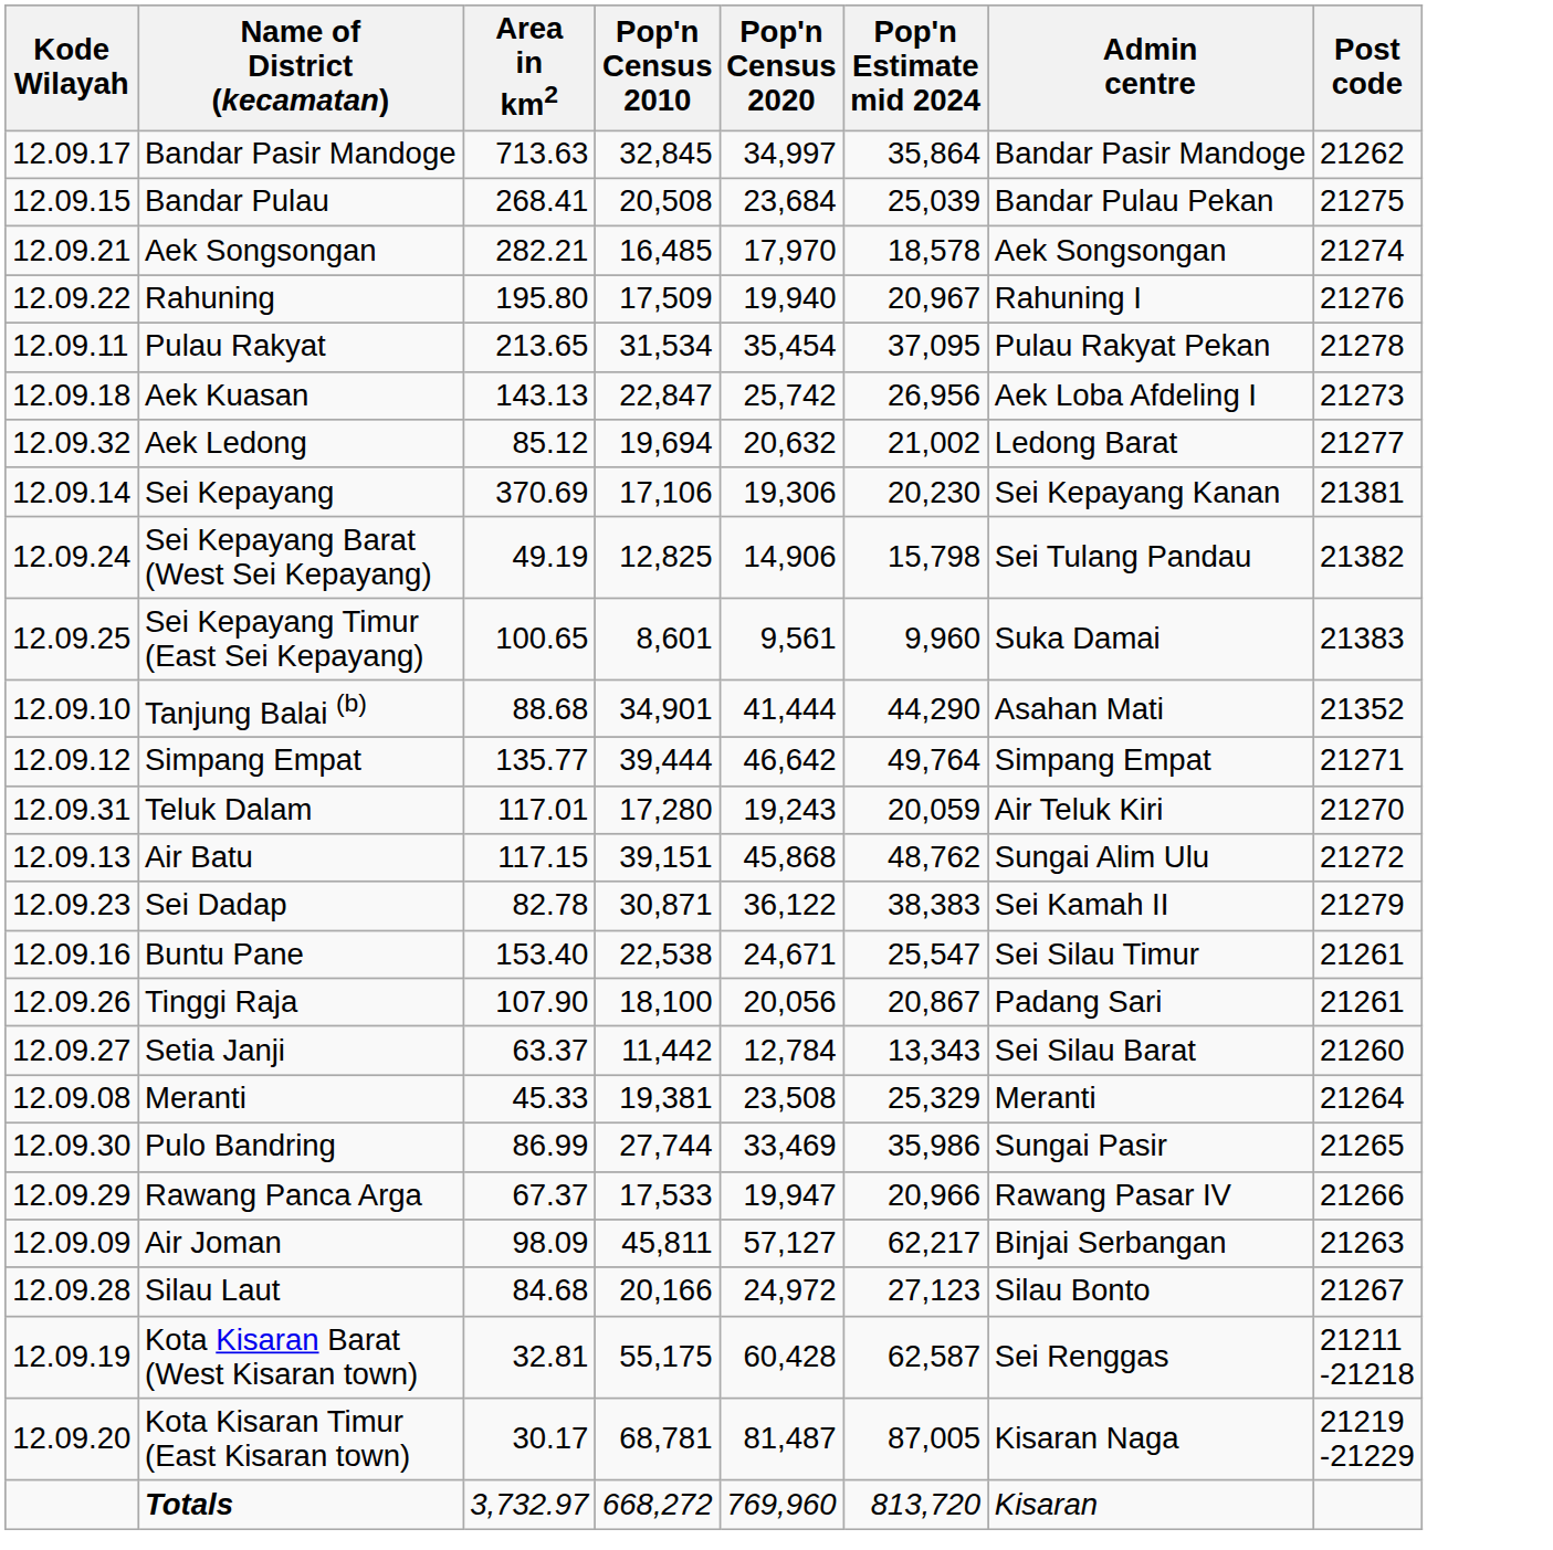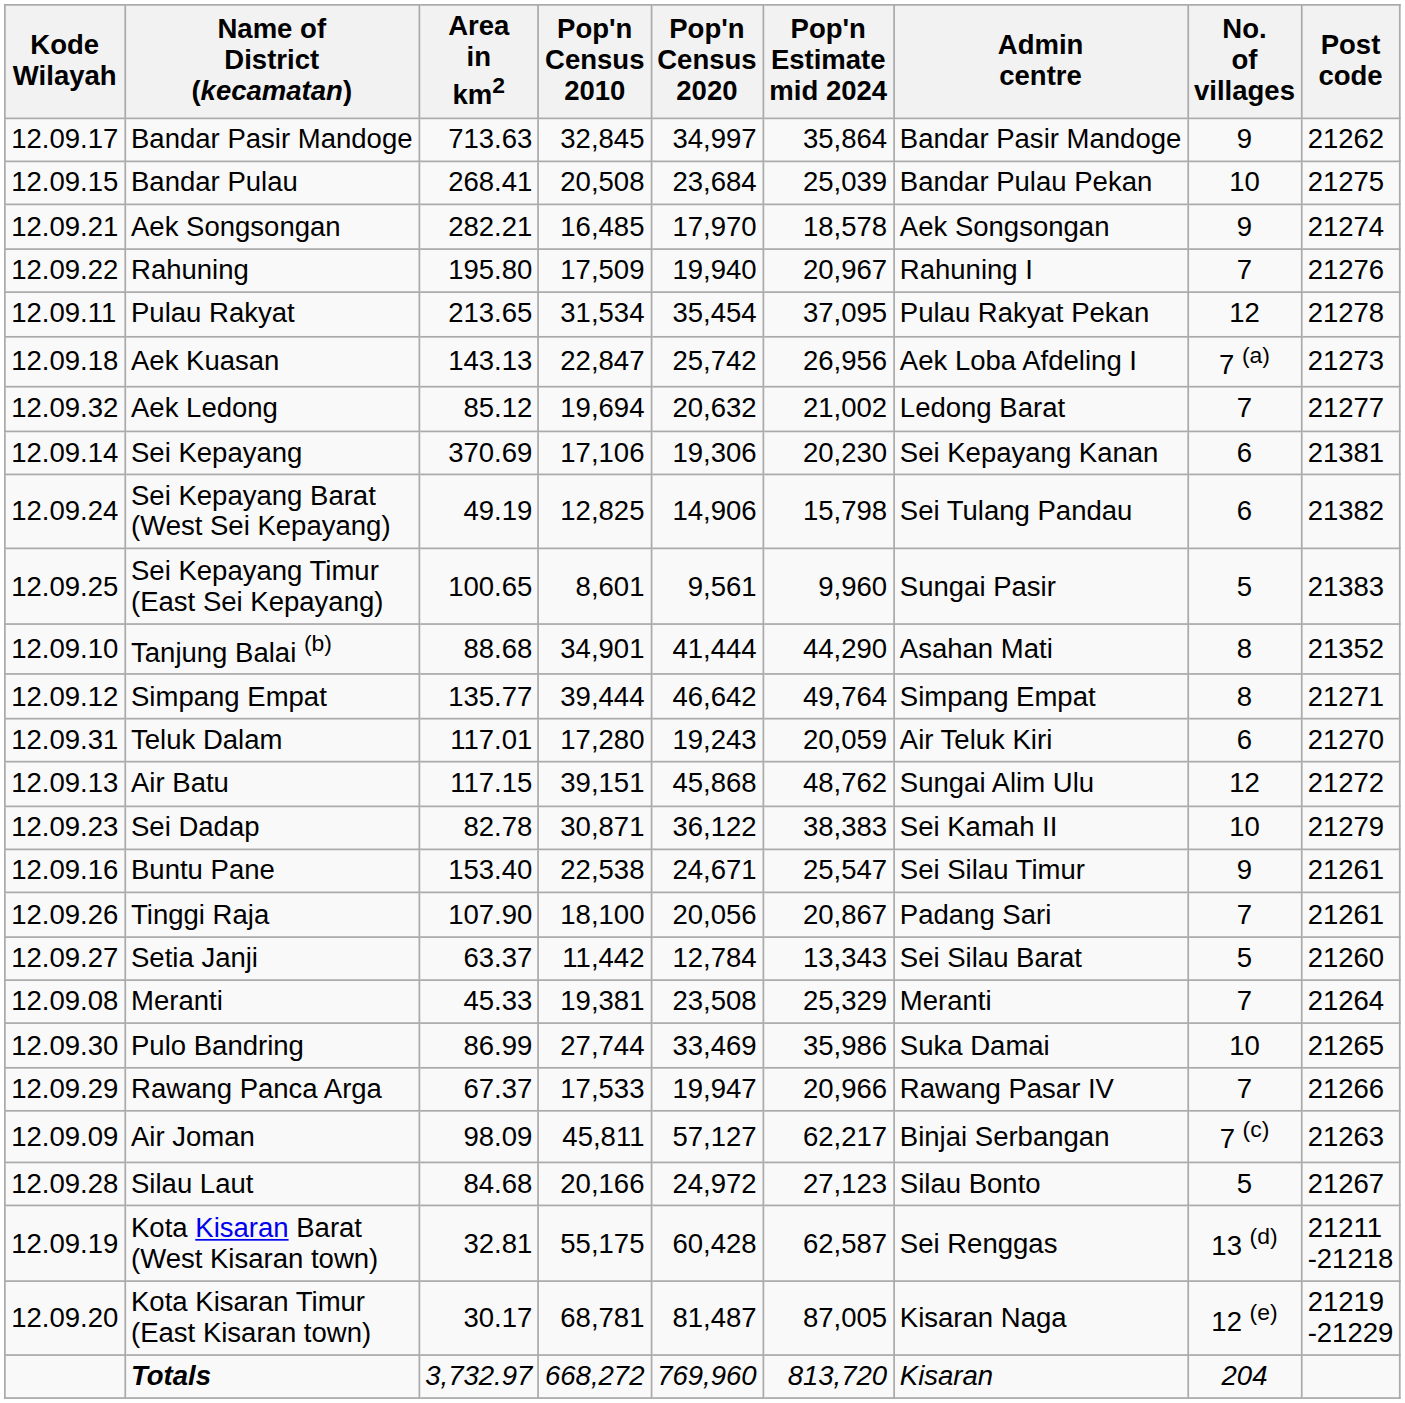+ column: No. of villages | 9 | 10 | 9 | 7 | 12 | 7 (a) | 7 | 6 | 6 | 5 | 8 | 8 | 6 | 12 | 10 | 9 | 7 | 5 | 7 | 10 | 7 | 7 (c) | 5 | 13 (d) | 12 (e) | 204
Sei Kepayang Timur (East Sei Kepayang) | Admin centre: Suka Damai -> Sungai Pasir
Pulo Bandring | Admin centre: Sungai Pasir -> Suka Damai
